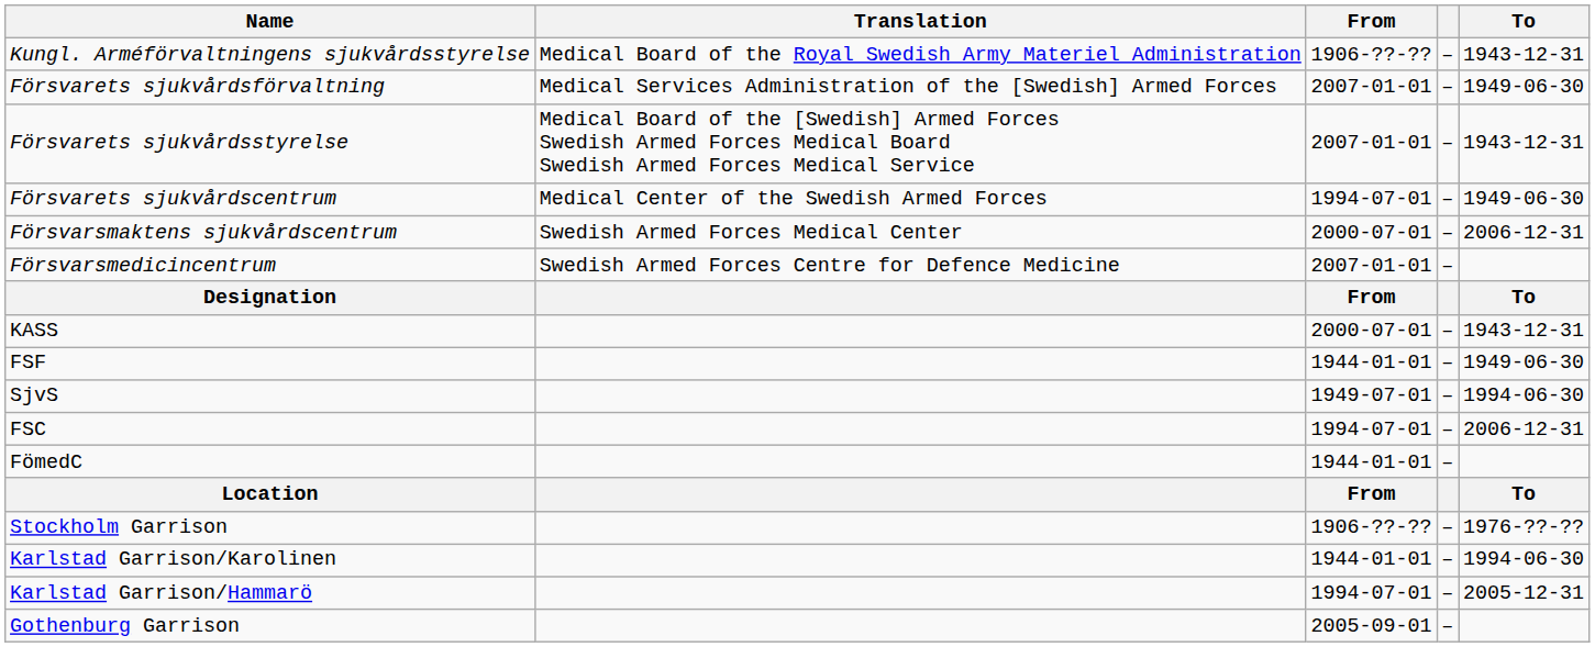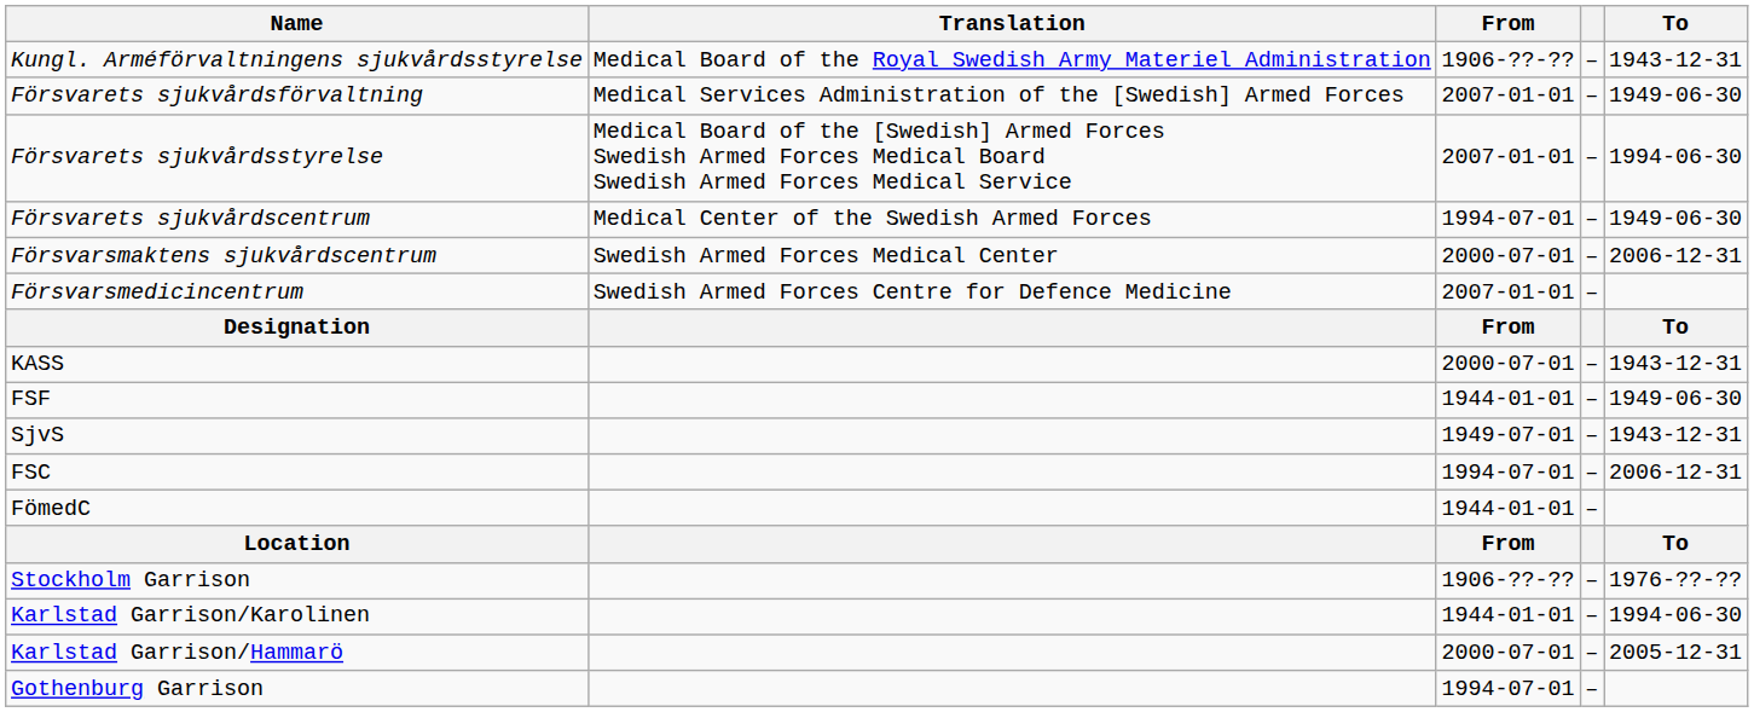Försvarets sjukvårdsstyrelse | To: 1943-12-31 -> 1994-06-30
SjvS | To: 1994-06-30 -> 1943-12-31
Karlstad Garrison/Hammarö | From: 1994-07-01 -> 2000-07-01
Gothenburg Garrison | From: 2005-09-01 -> 1994-07-01
